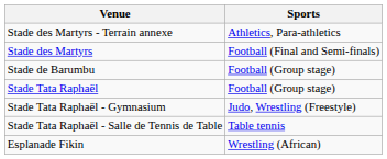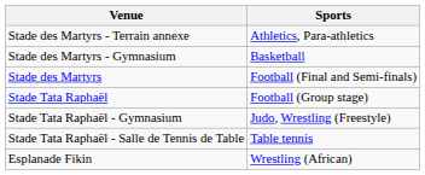+ row: Stade des Martyrs - Gymnasium | Basketball
- row: Stade de Barumbu | Football (Group stage)
